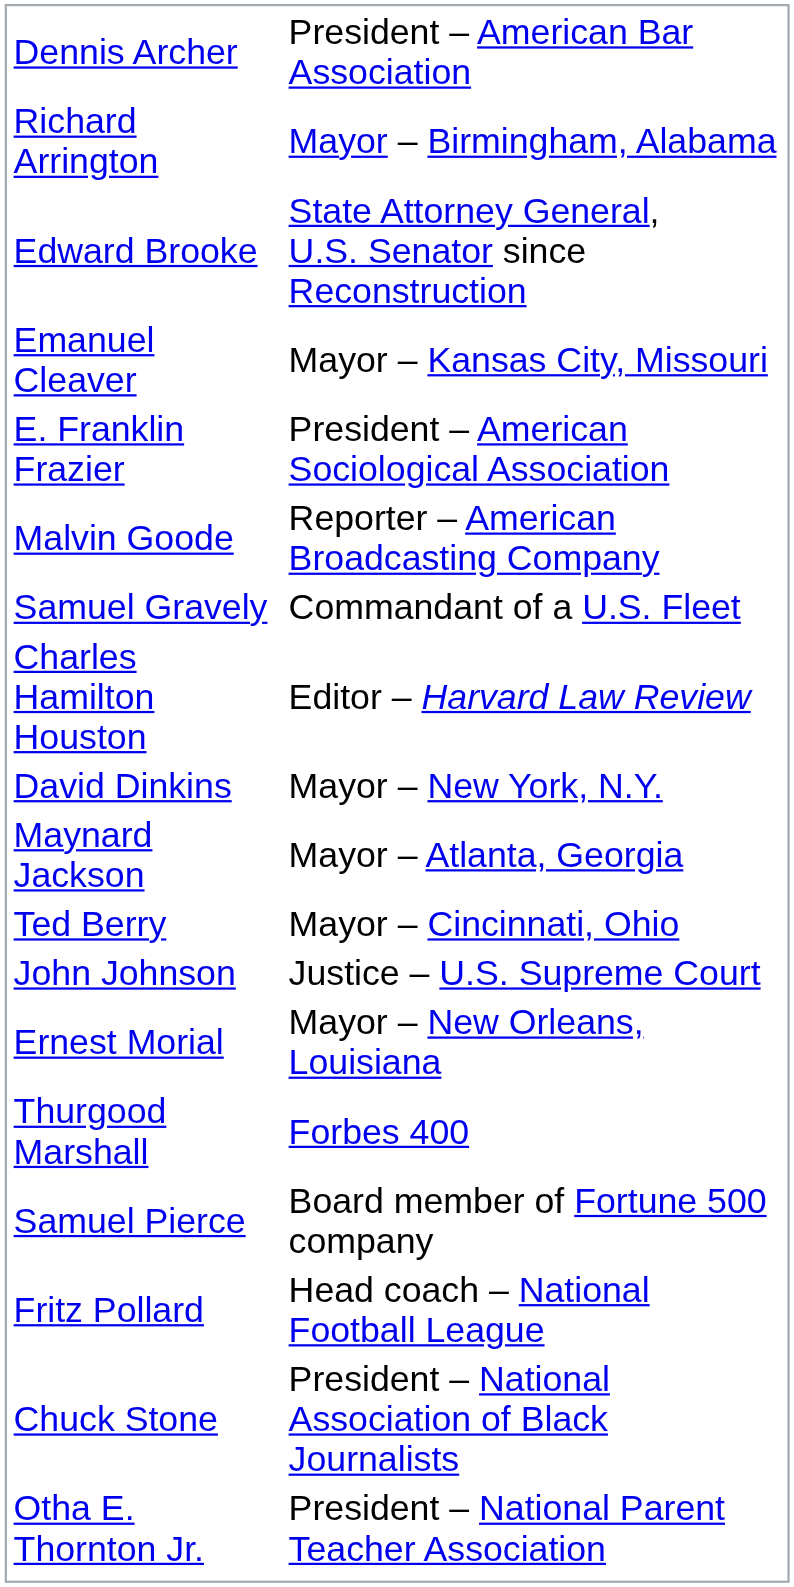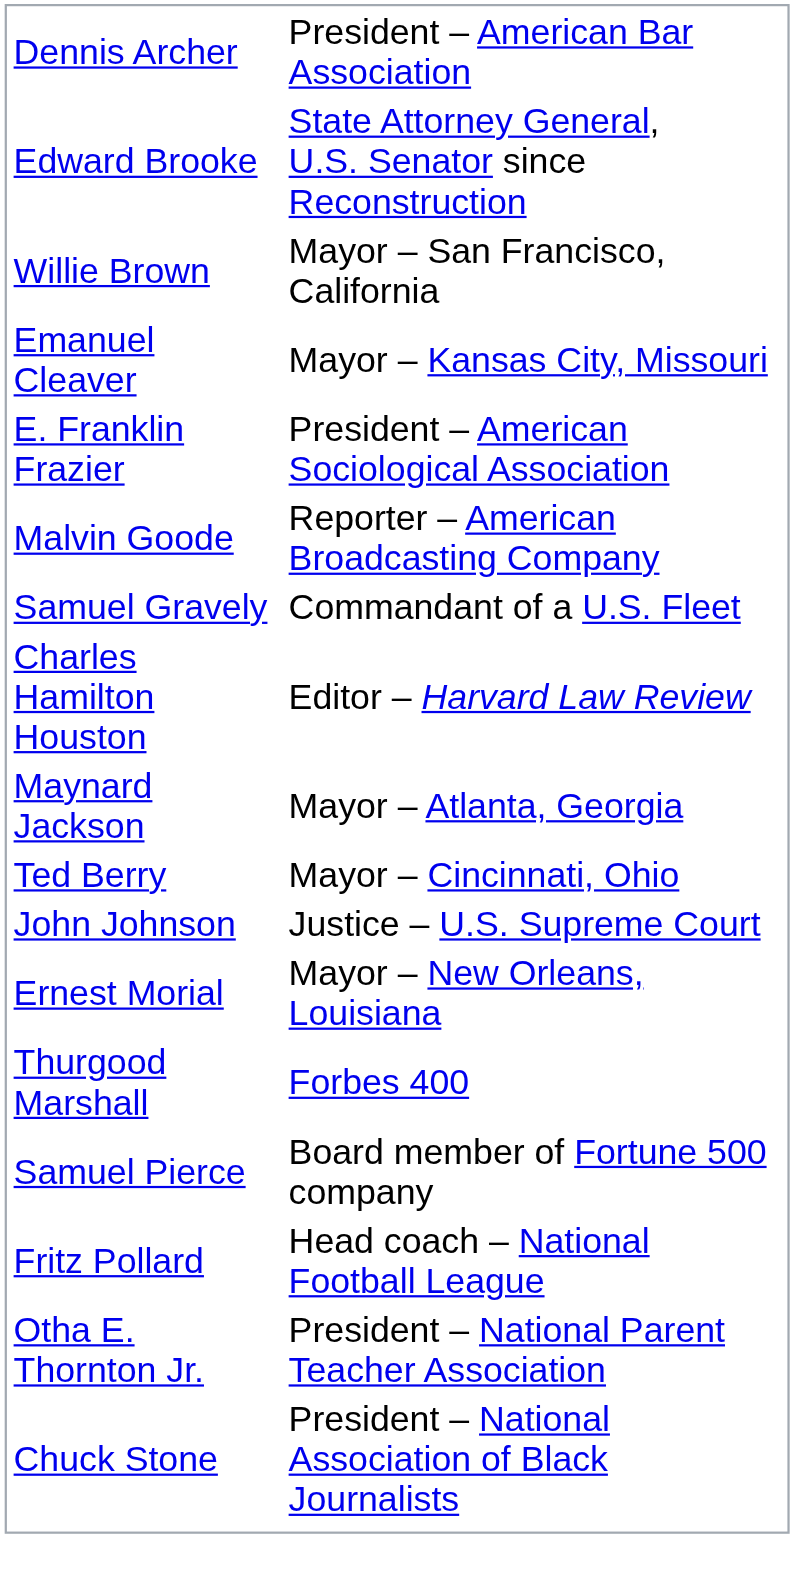- row: Richard Arrington | Mayor – Birmingham, Alabama
+ row: Willie Brown | Mayor – San Francisco, California
- row: David Dinkins | Mayor – New York, N.Y.
rows swapped: Chuck Stone <-> Otha E. Thornton Jr.
